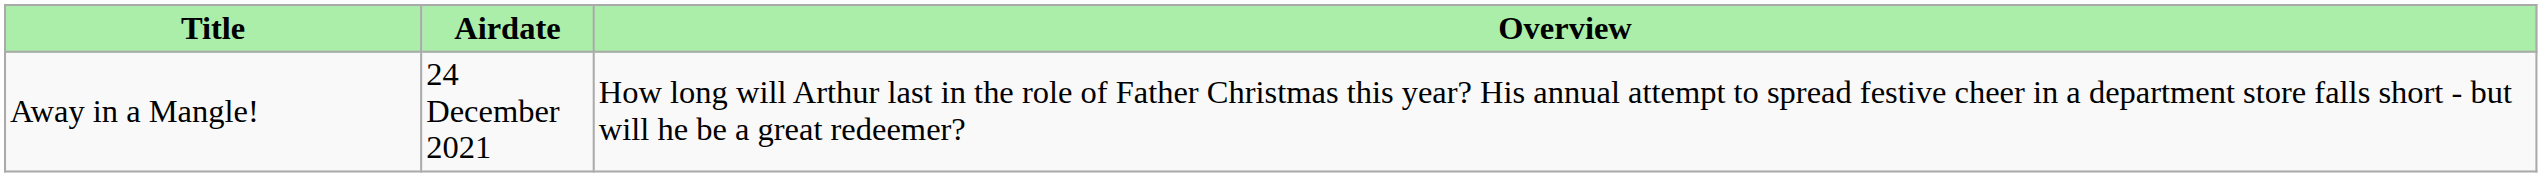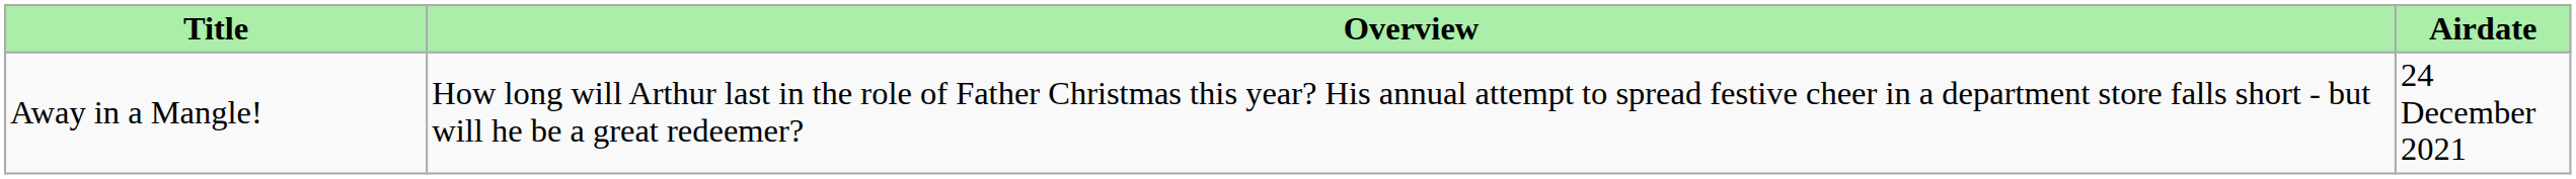columns swapped: Airdate <-> Overview
